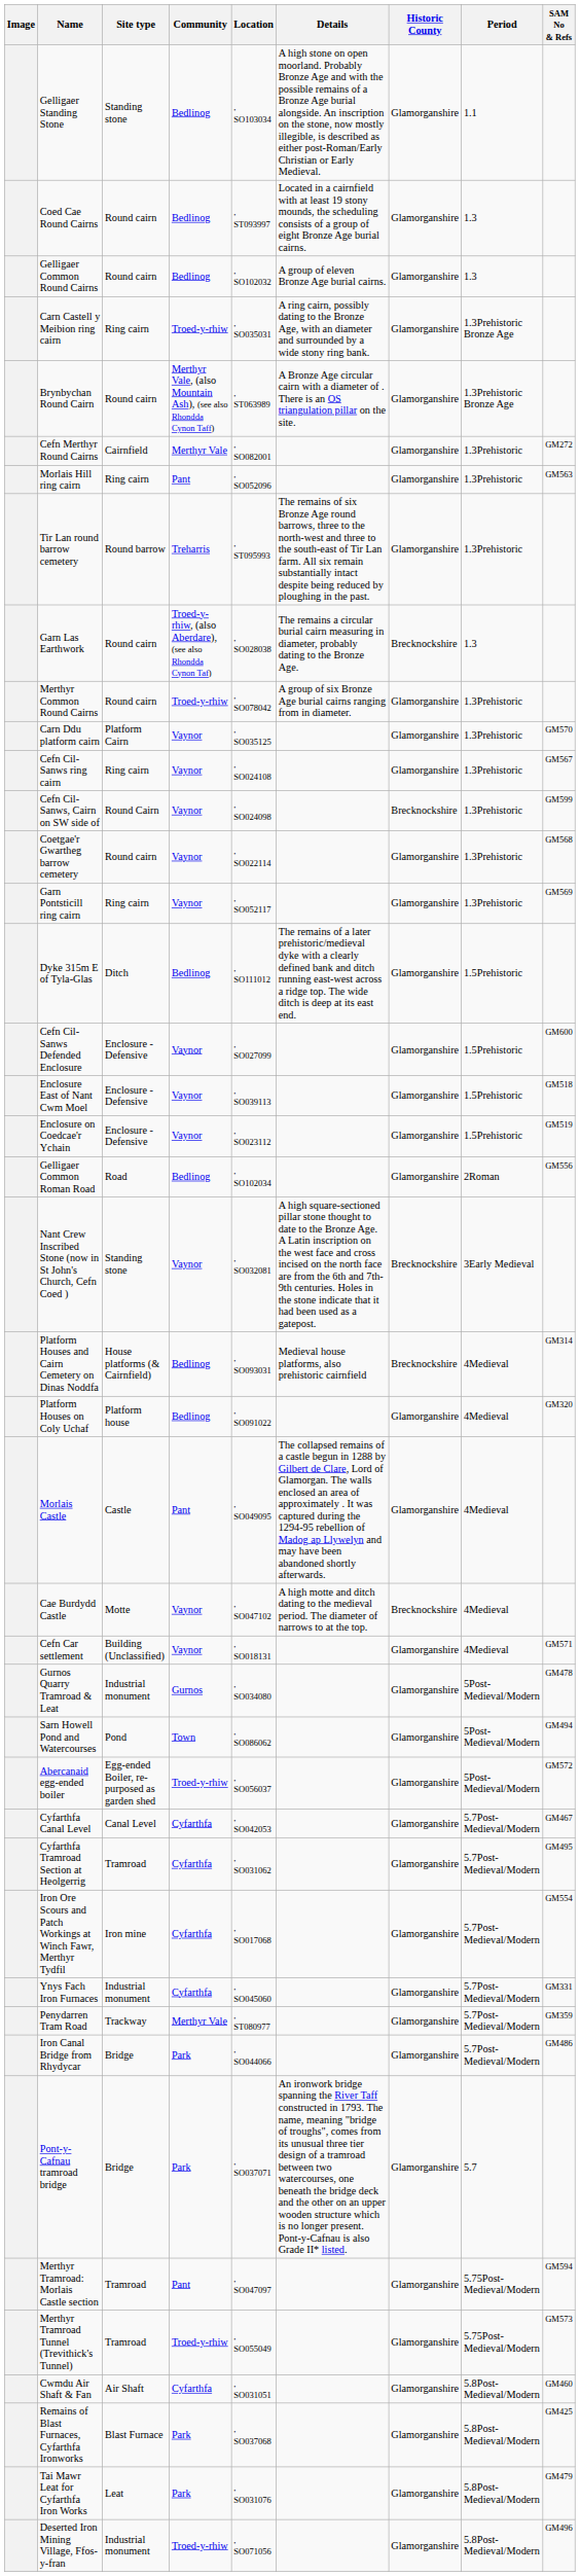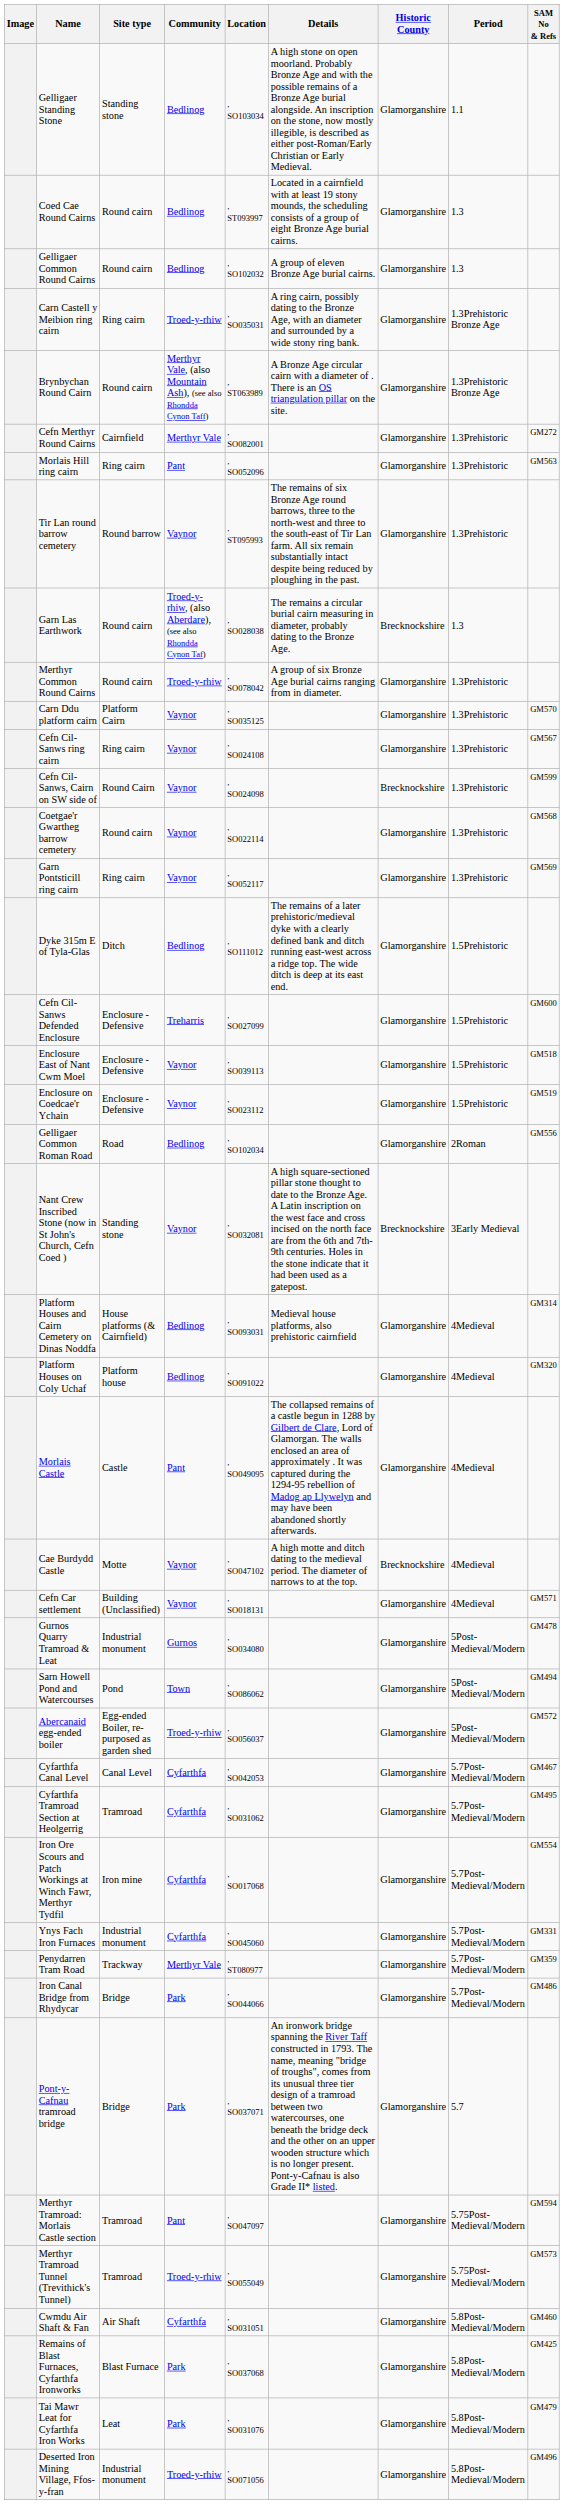Tir Lan round barrow cemetery | Community: Treharris -> Vaynor
Cefn Cil-Sanws Defended Enclosure | Community: Vaynor -> Treharris
Platform Houses and Cairn Cemetery on Dinas Noddfa | Historic County: Brecknockshire -> Glamorganshire
